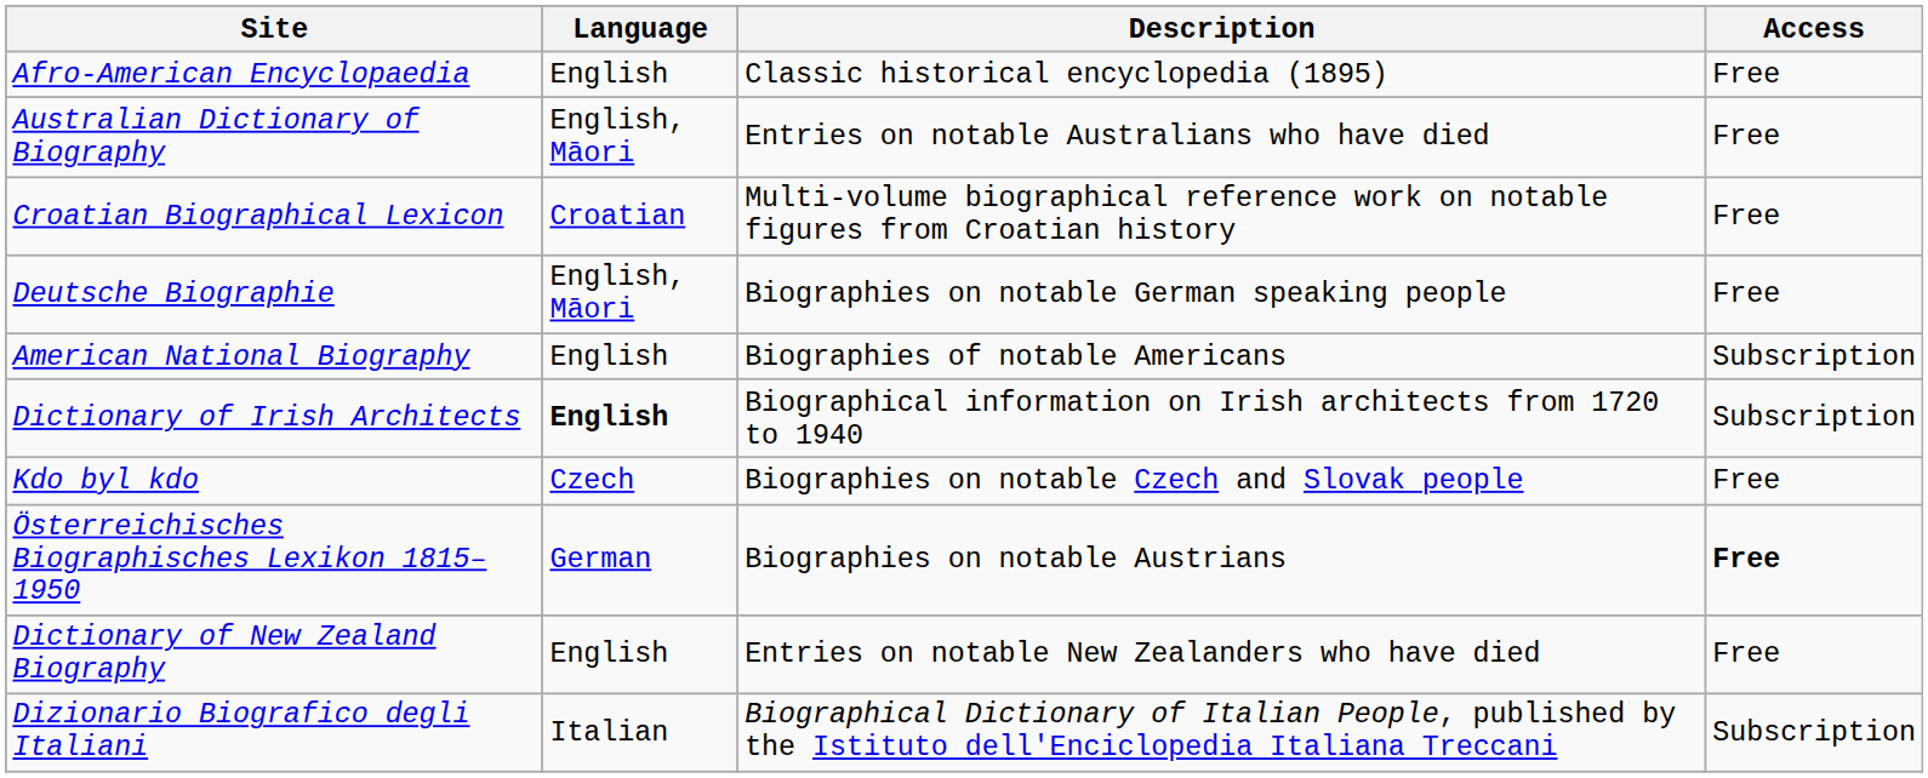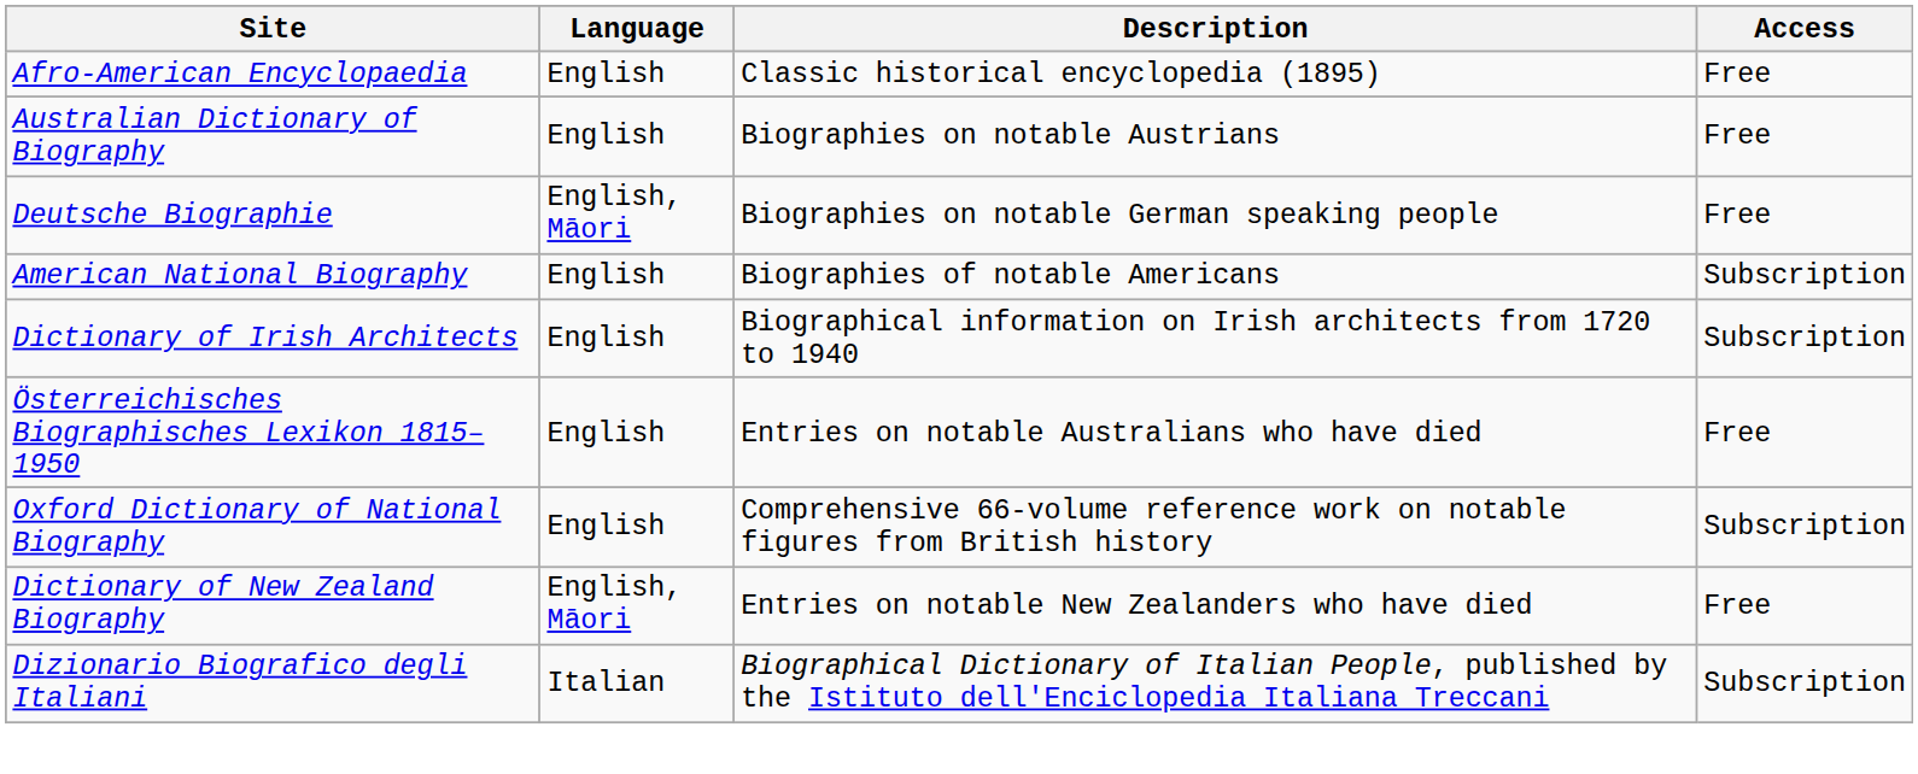Australian Dictionary of Biography | Language: English, Māori -> English
Australian Dictionary of Biography | Description: Entries on notable Australians who have died -> Biographies on notable Austrians
- row: Croatian Biographical Lexicon | Croatian | Multi-volume biographical reference work on notable figures from Croatian history | Free
Dictionary of Irish Architects | Language: bold -> normal
- row: Kdo byl kdo | Czech | Biographies on notable Czech and Slovak people | Free
Österreichisches Biographisches Lexikon 1815–1950 | Language: German -> English
Österreichisches Biographisches Lexikon 1815–1950 | Description: Biographies on notable Austrians -> Entries on notable Australians who have died
Österreichisches Biographisches Lexikon 1815–1950 | Access: bold -> normal
+ row: Oxford Dictionary of National Biography | English | Comprehensive 66-volume reference work on notable figures from British history | Subscription
Dictionary of New Zealand Biography | Language: English -> English, Māori
